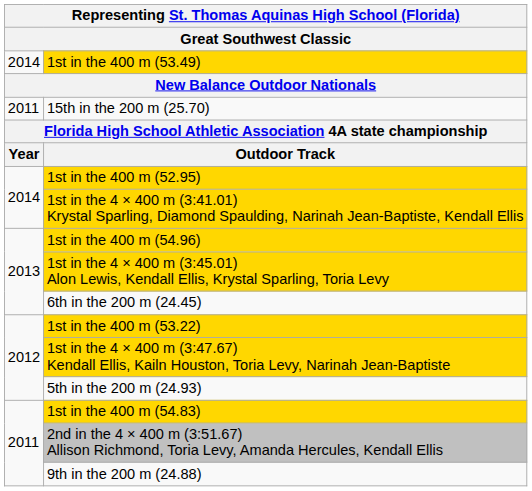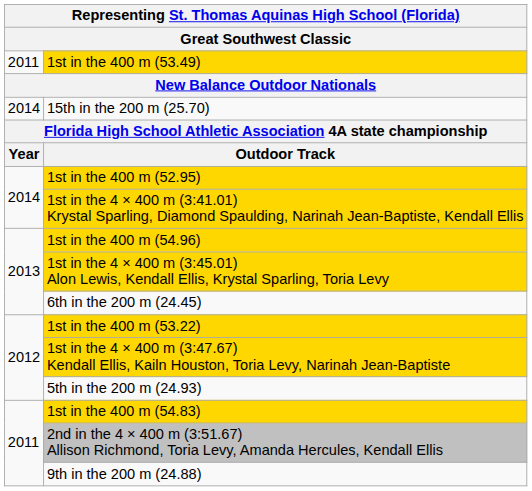1st in the 400 m (53.49) | column 1: 2014 -> 2011
15th in the 200 m (25.70) | column 1: 2011 -> 2014
